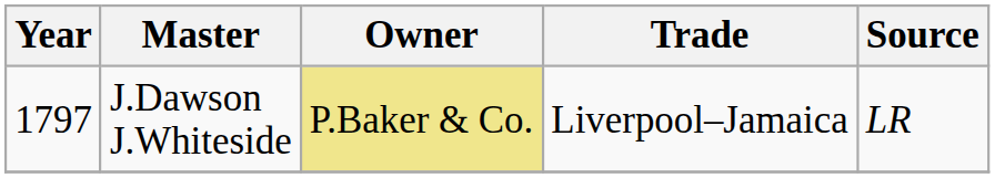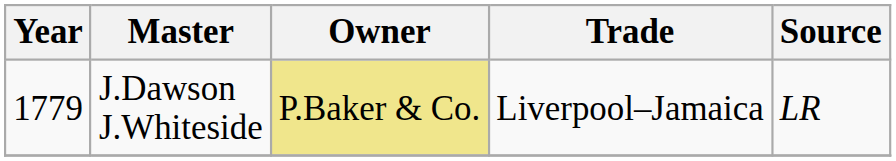J.Dawson J.Whiteside | Year: 1797 -> 1779
